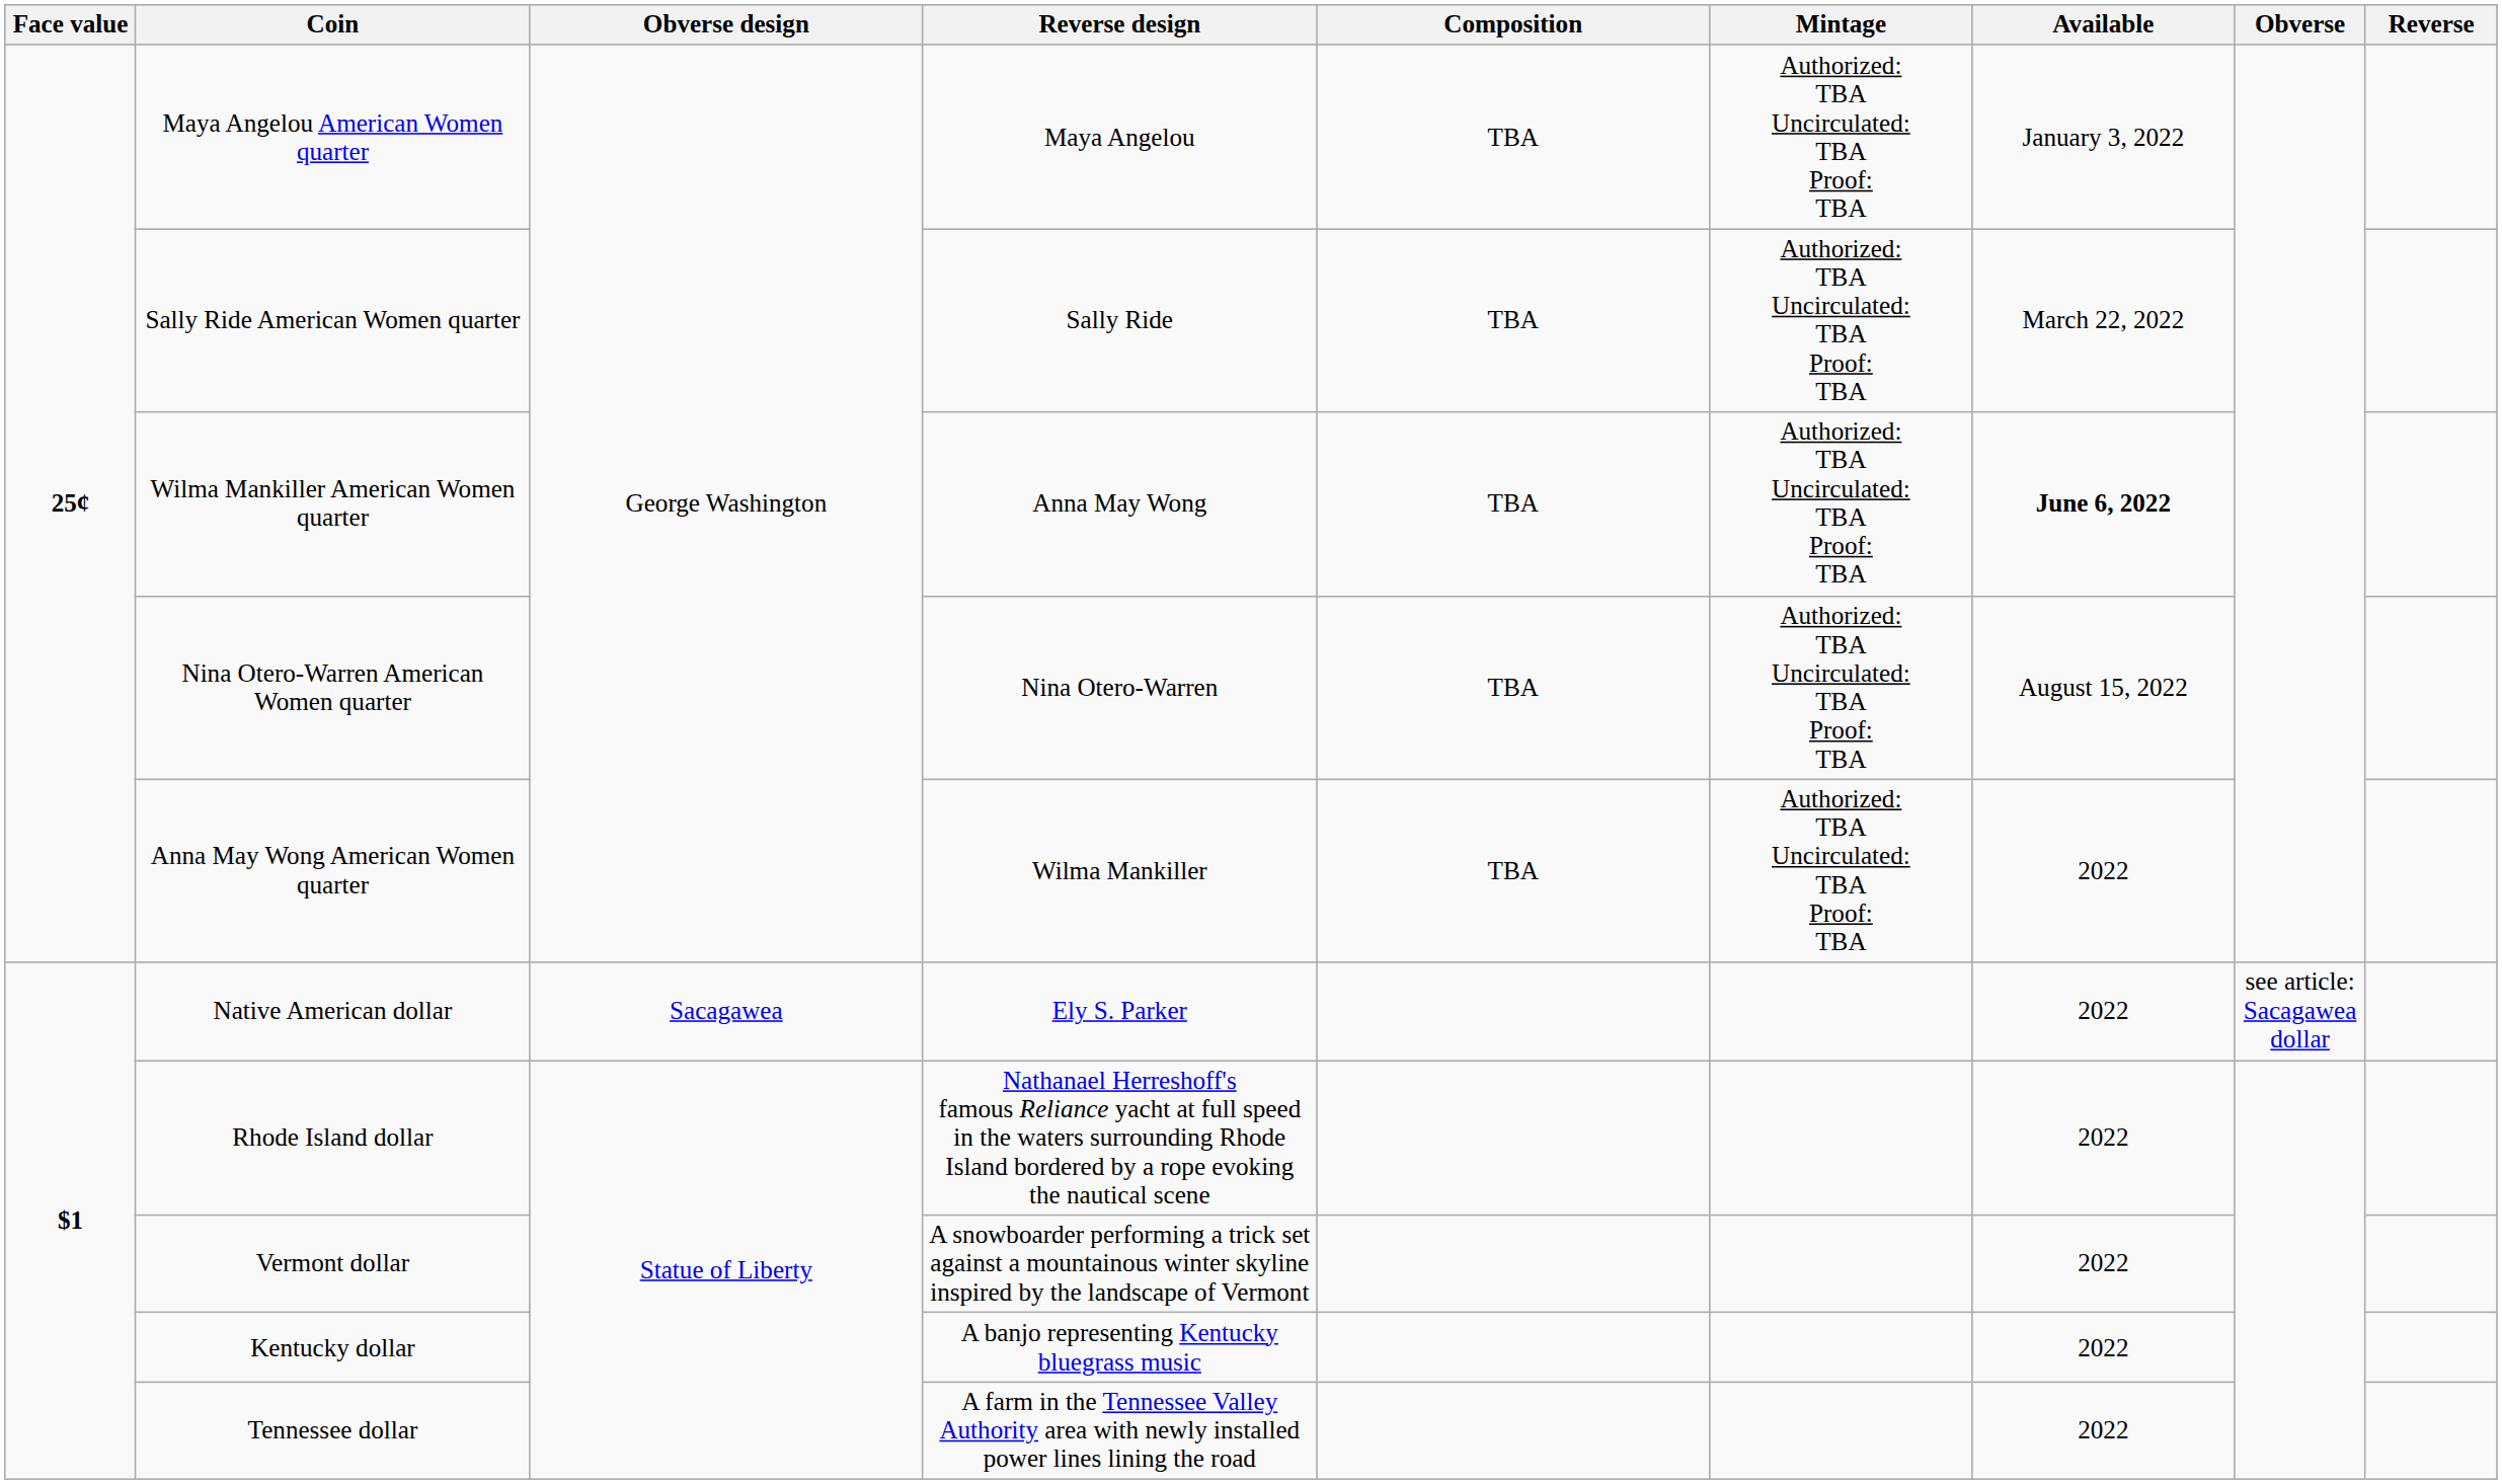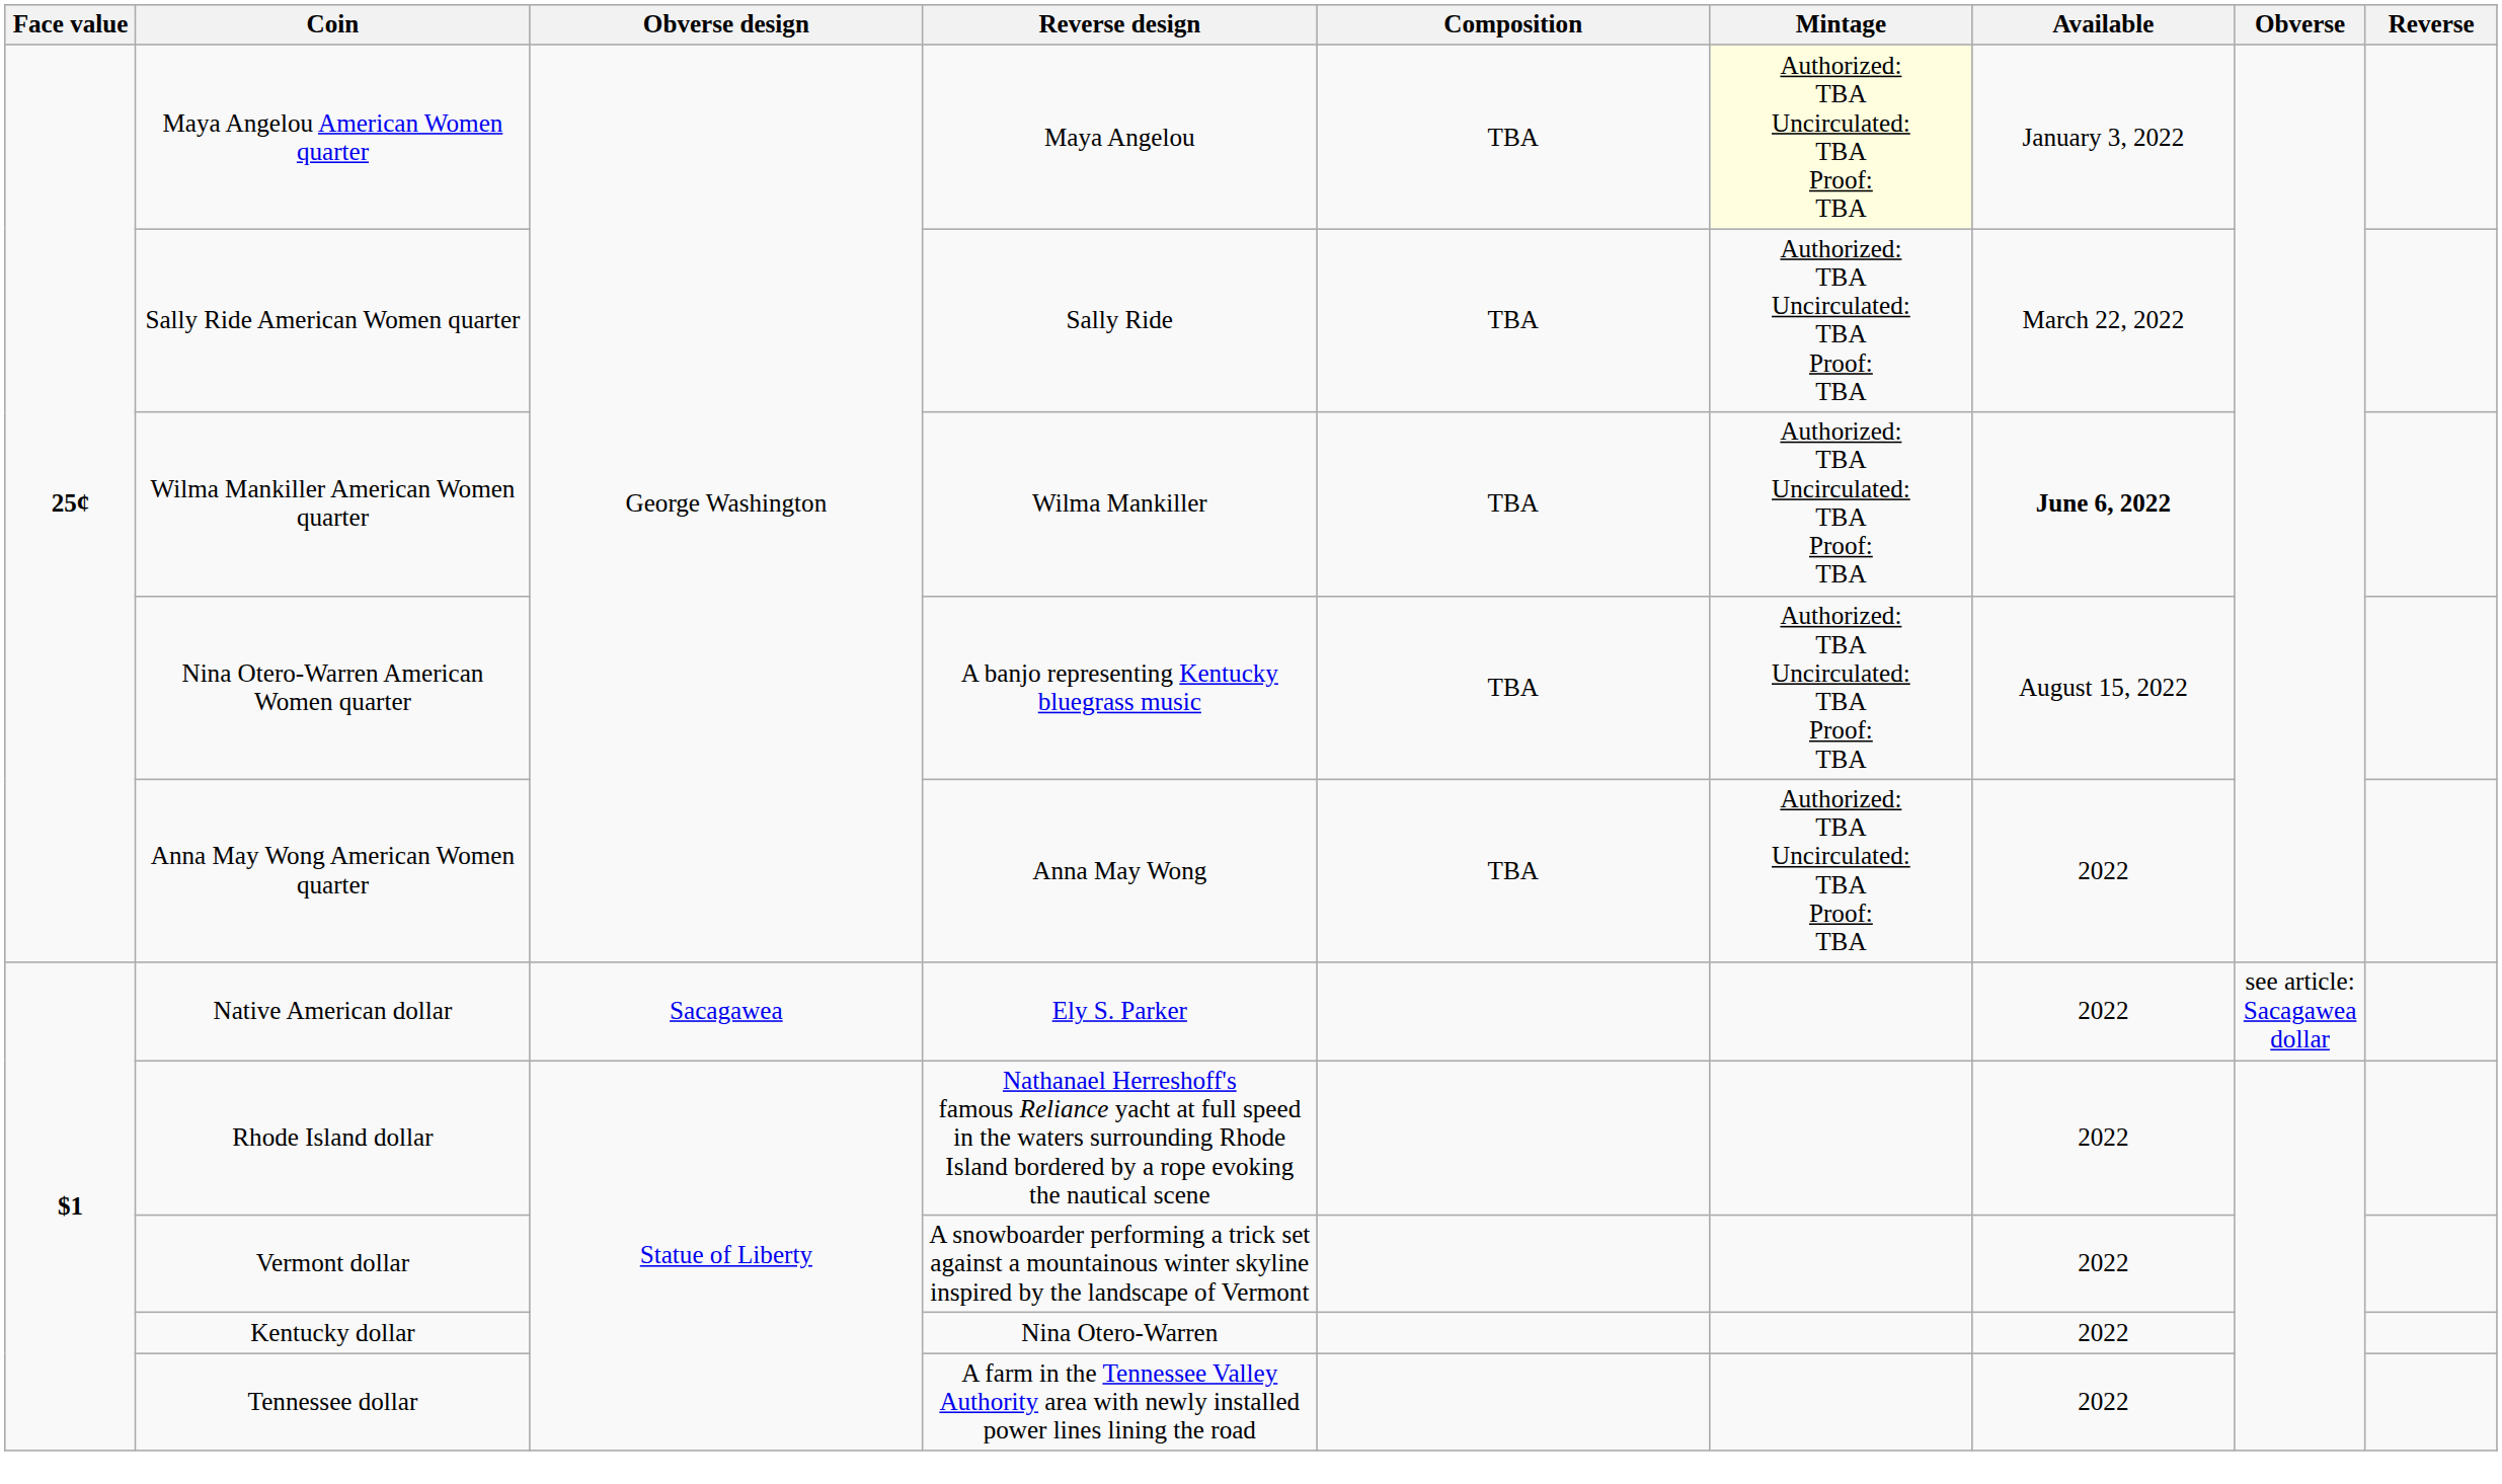Maya Angelou American Women quarter | Mintage: no background -> lightyellow background
Wilma Mankiller American Women quarter | Reverse design: Anna May Wong -> Wilma Mankiller
Nina Otero-Warren American Women quarter | Reverse design: Nina Otero-Warren -> A banjo representing Kentucky bluegrass music
Anna May Wong American Women quarter | Reverse design: Wilma Mankiller -> Anna May Wong
Kentucky dollar | Reverse design: A banjo representing Kentucky bluegrass music -> Nina Otero-Warren
